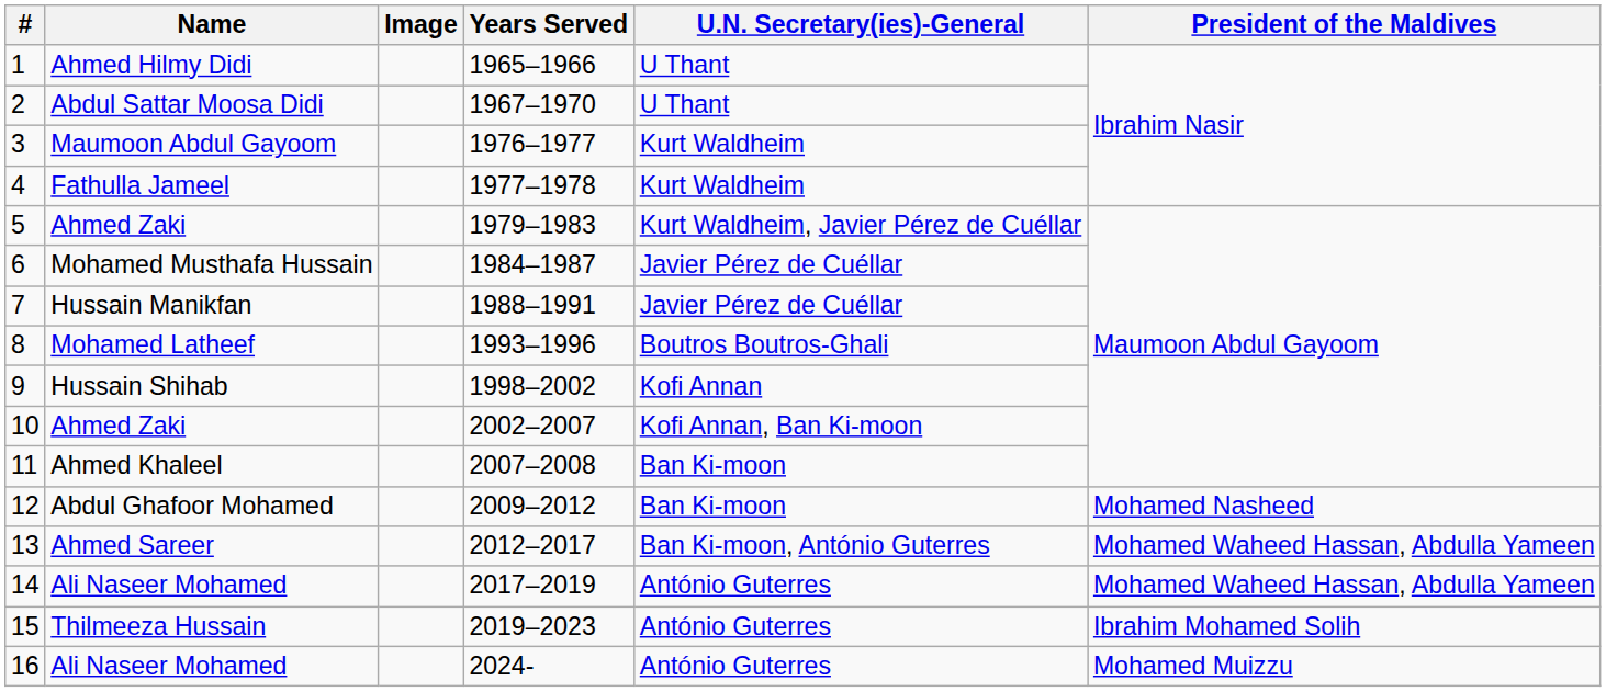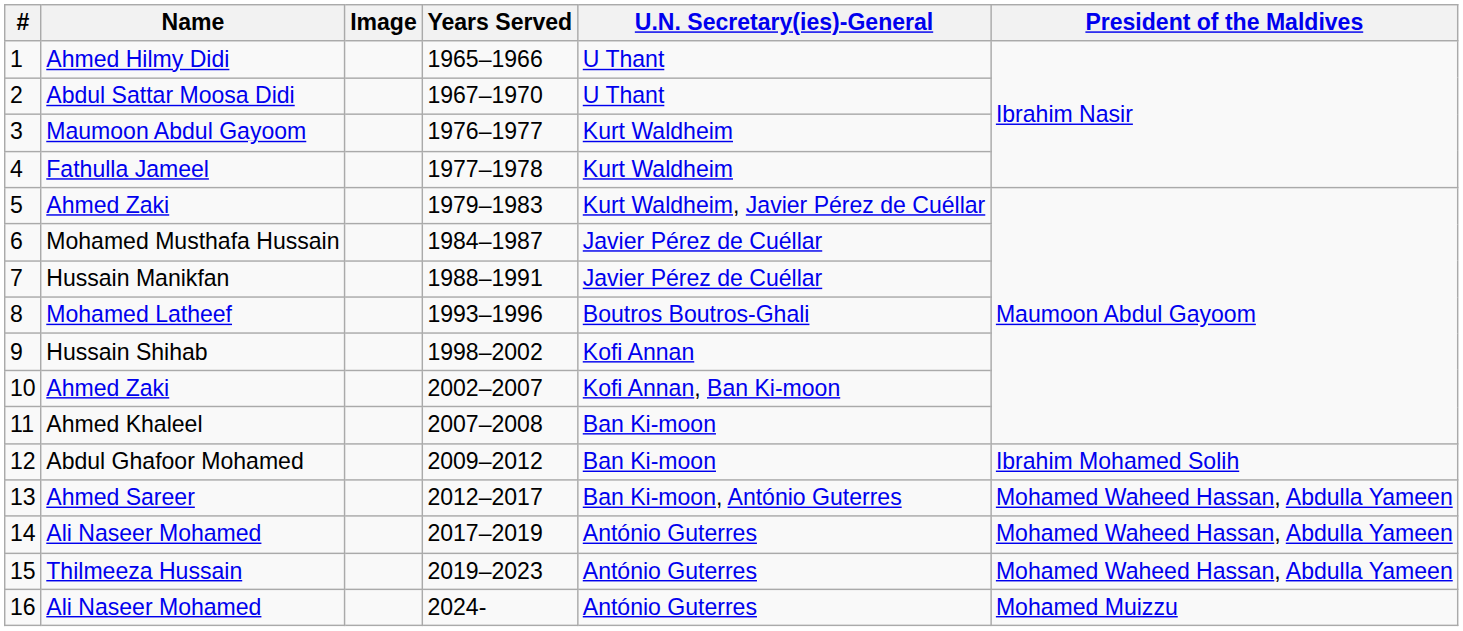12 | President of the Maldives: Mohamed Nasheed -> Ibrahim Mohamed Solih
15 | President of the Maldives: Ibrahim Mohamed Solih -> Mohamed Waheed Hassan, Abdulla Yameen
